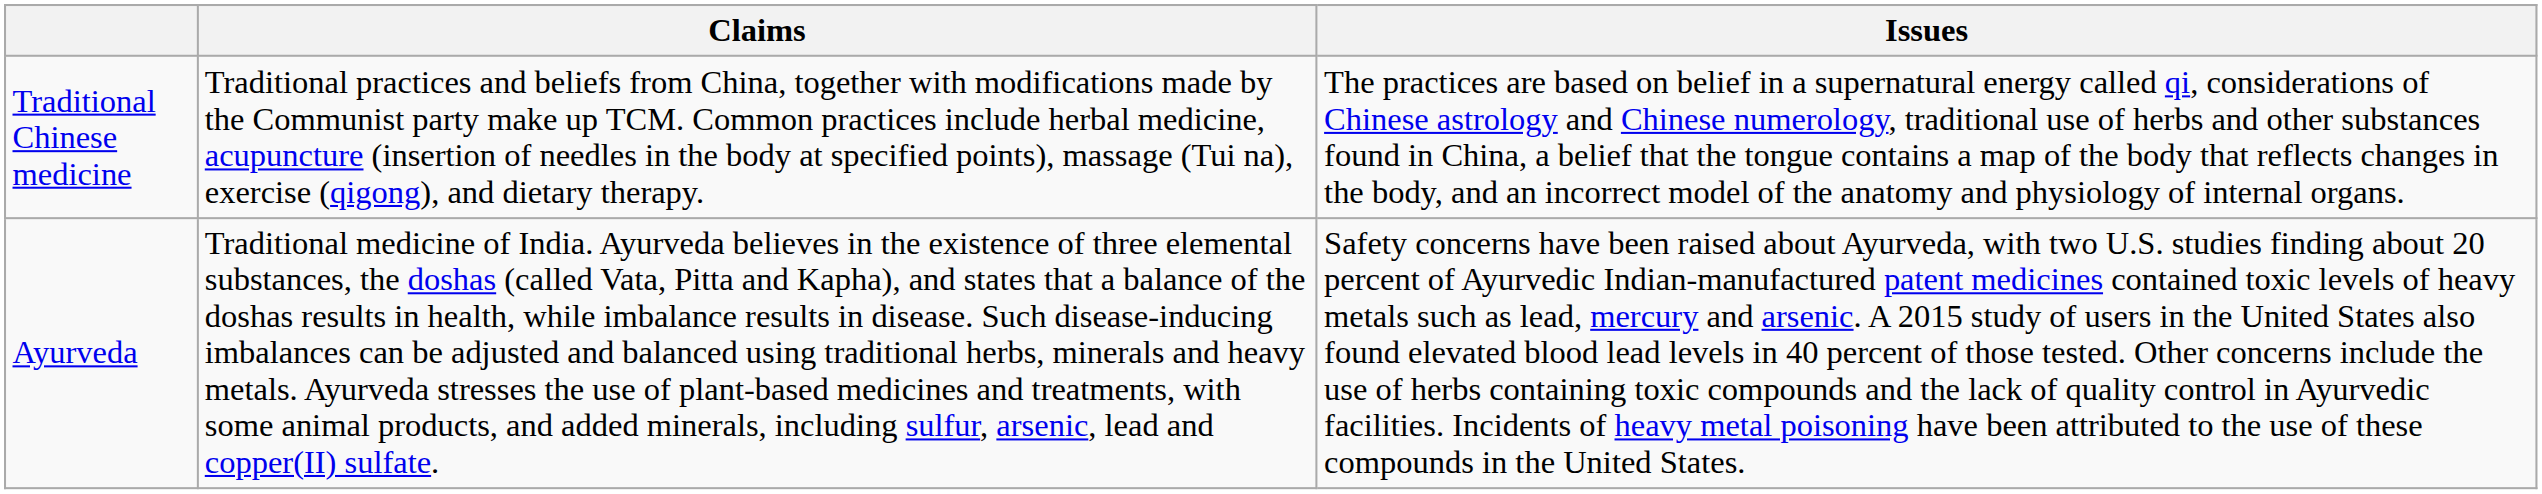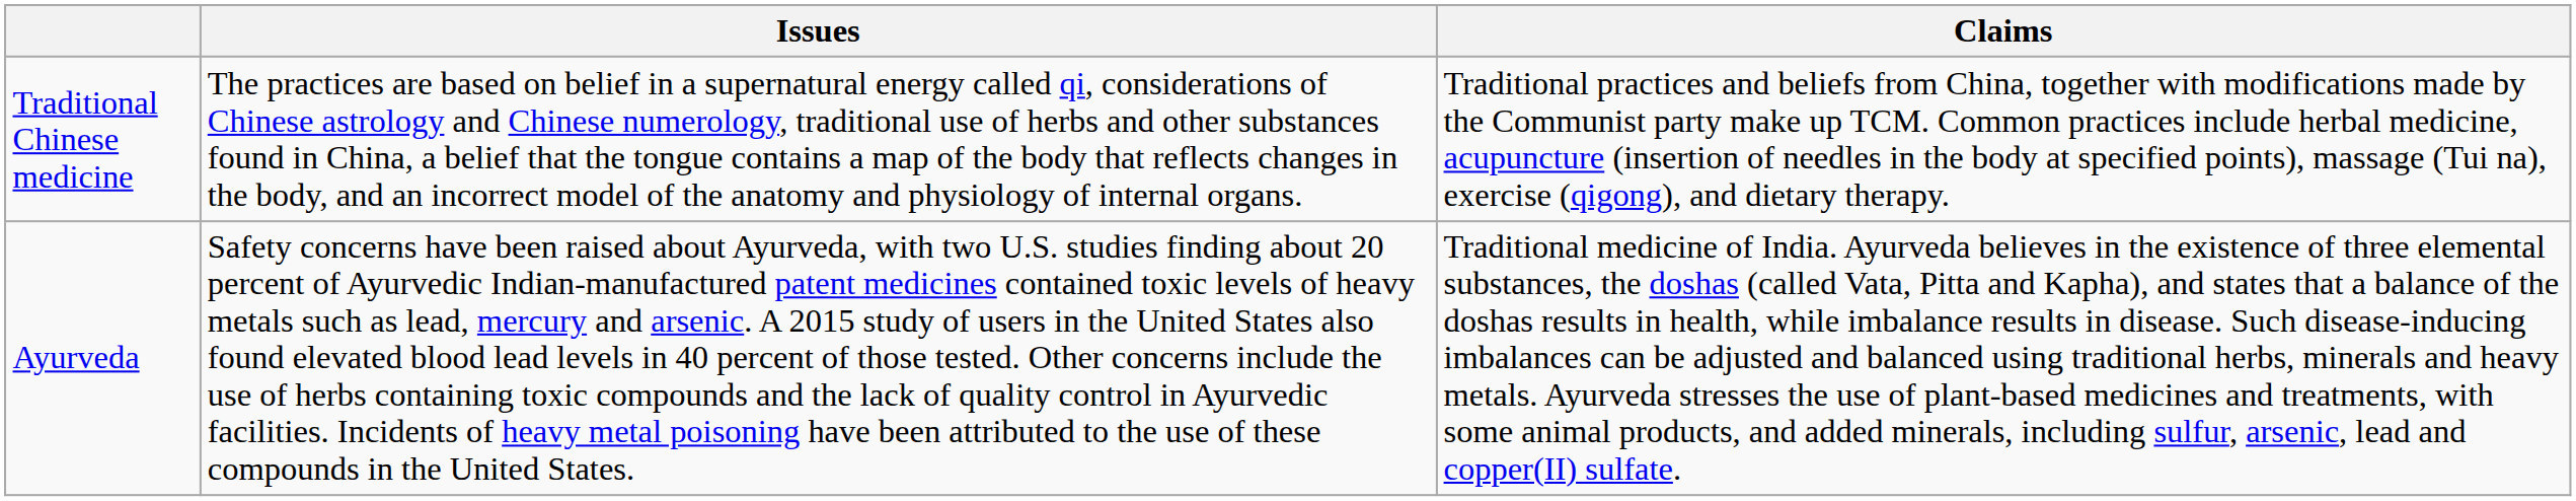columns swapped: Claims <-> Issues
